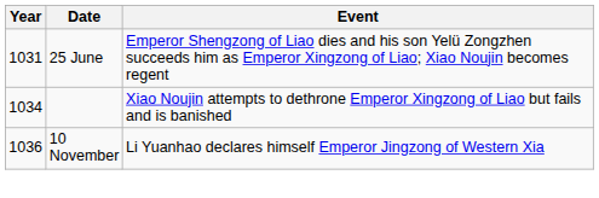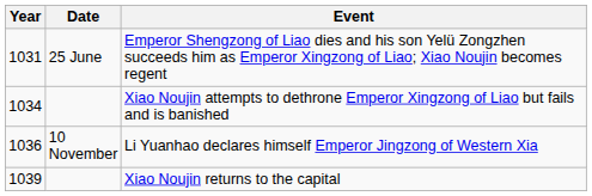+ row: 1039 | Xiao Noujin returns to the capital
